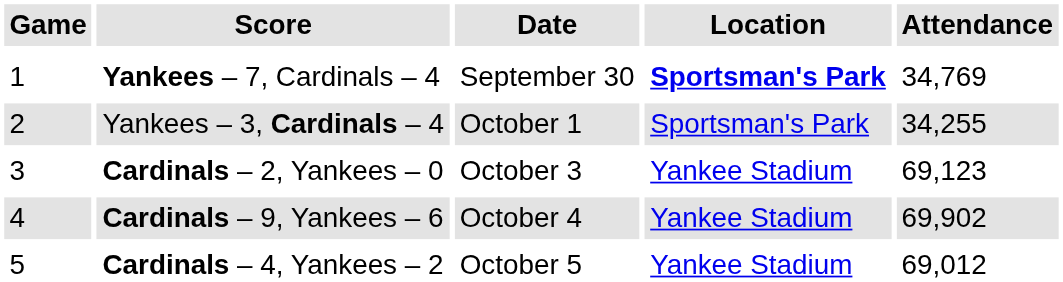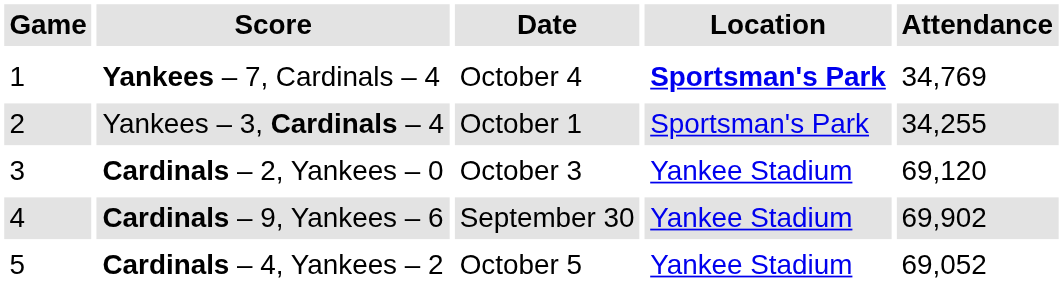Yankees – 7, Cardinals – 4 | Date: September 30 -> October 4
Cardinals – 2, Yankees – 0 | Attendance: 69,123 -> 69,120
Cardinals – 9, Yankees – 6 | Date: October 4 -> September 30
Cardinals – 4, Yankees – 2 | Attendance: 69,012 -> 69,052
